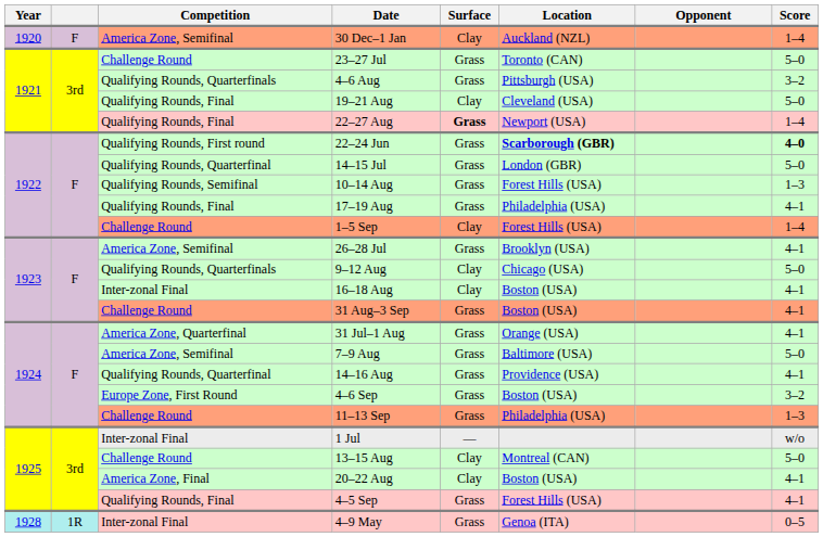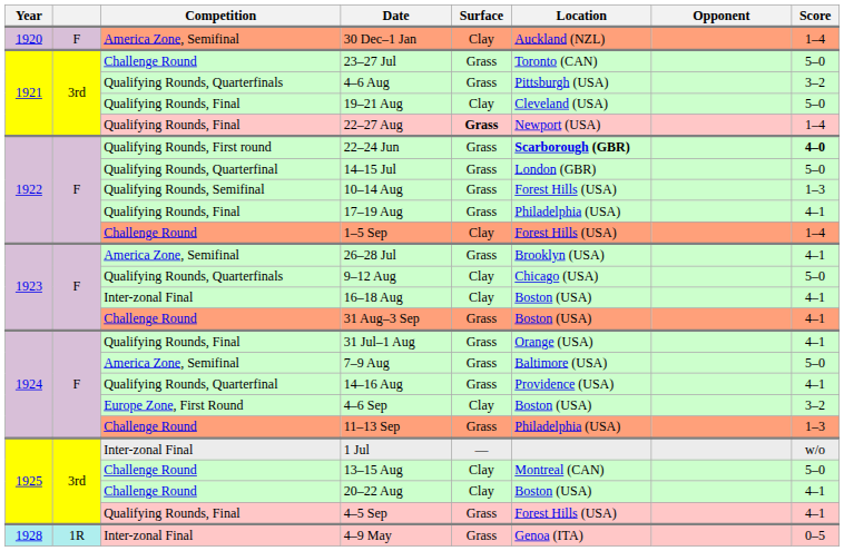31 Jul–1 Aug | Competition: America Zone, Quarterfinal -> Qualifying Rounds, Final
4–6 Sep | Surface: Grass -> Clay
20–22 Aug | Competition: America Zone, Final -> Challenge Round
